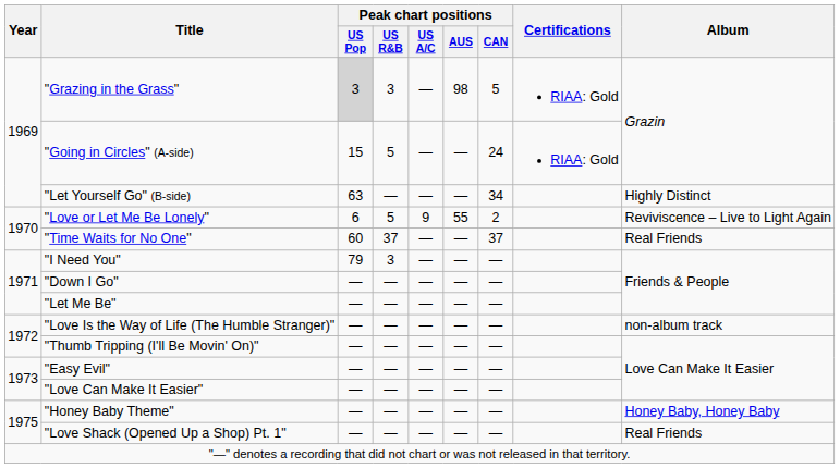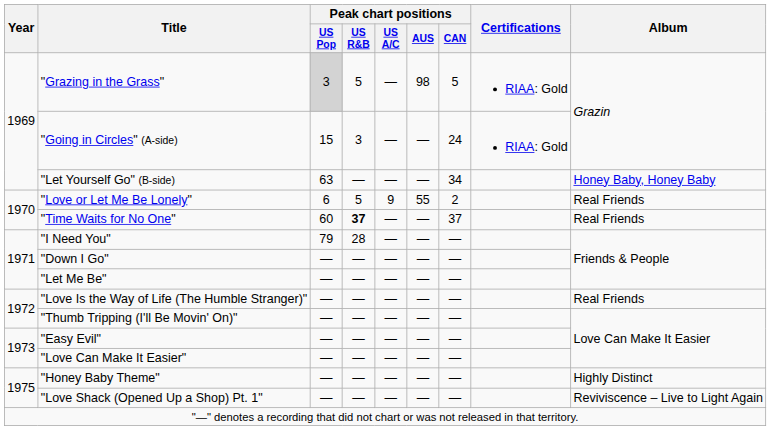"Grazing in the Grass" | Peak chart positions / US R&B: 3 -> 5
"Going in Circles" (A-side) | Peak chart positions / US R&B: 5 -> 3
"Let Yourself Go" (B-side) | Album: Highly Distinct -> Honey Baby, Honey Baby
"Love or Let Me Be Lonely" | Album: Reviviscence – Live to Light Again -> Real Friends
"Time Waits for No One" | Peak chart positions / US R&B: normal -> bold
"I Need You" | Peak chart positions / US R&B: 3 -> 28
"Love Is the Way of Life (The Humble Stranger)" | Album: non-album track -> Real Friends
"Honey Baby Theme" | Album: Honey Baby, Honey Baby -> Highly Distinct
"Love Shack (Opened Up a Shop) Pt. 1" | Album: Real Friends -> Reviviscence – Live to Light Again
